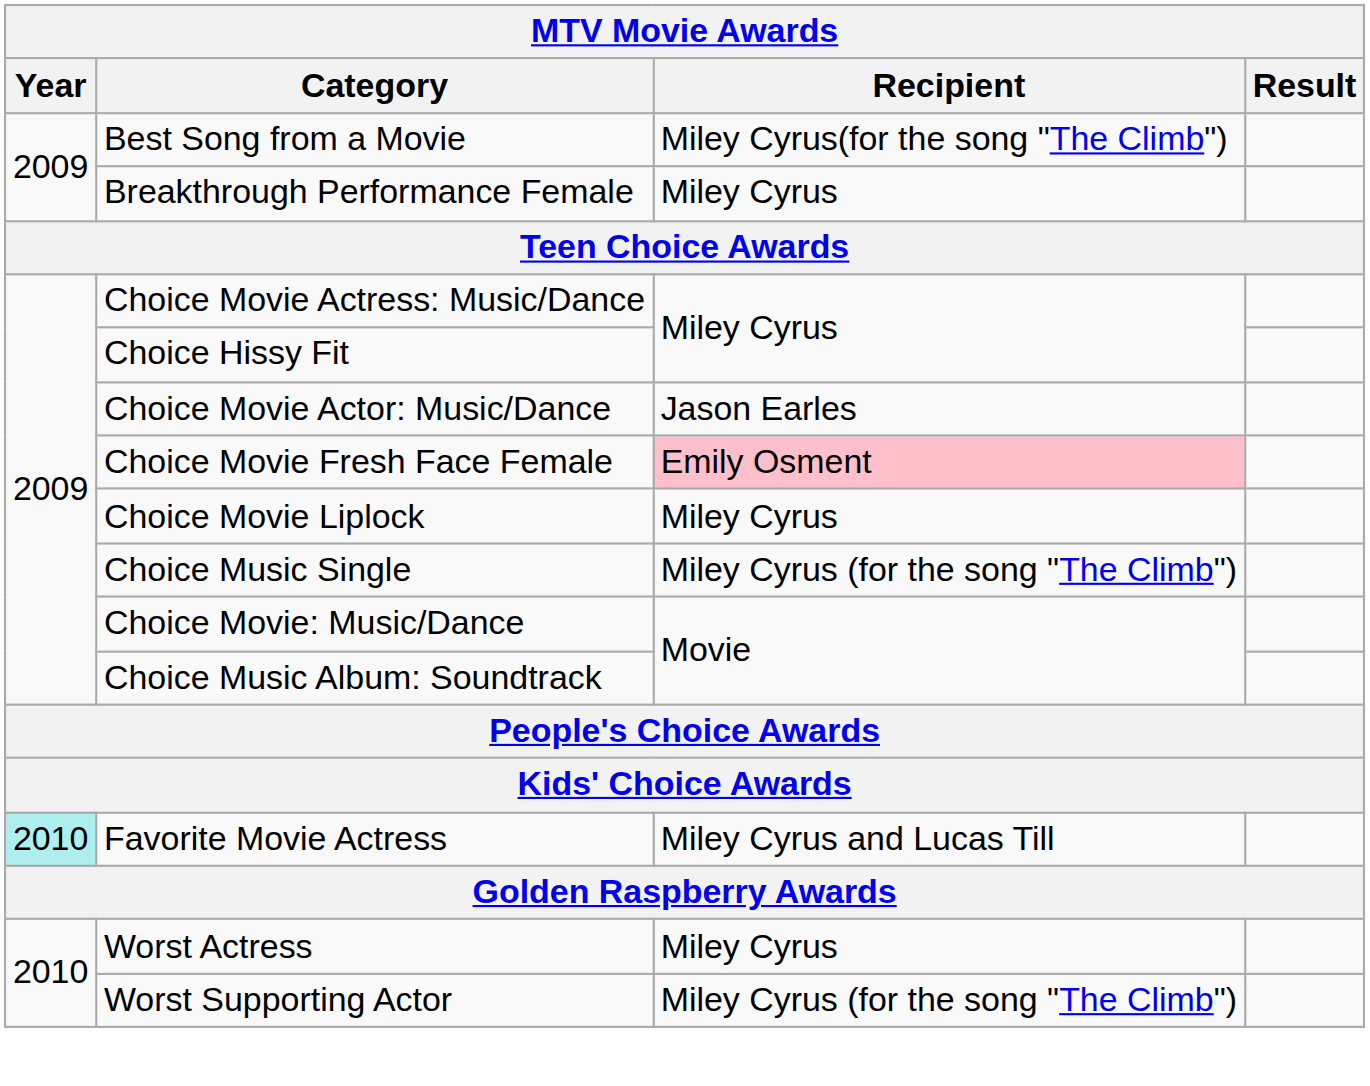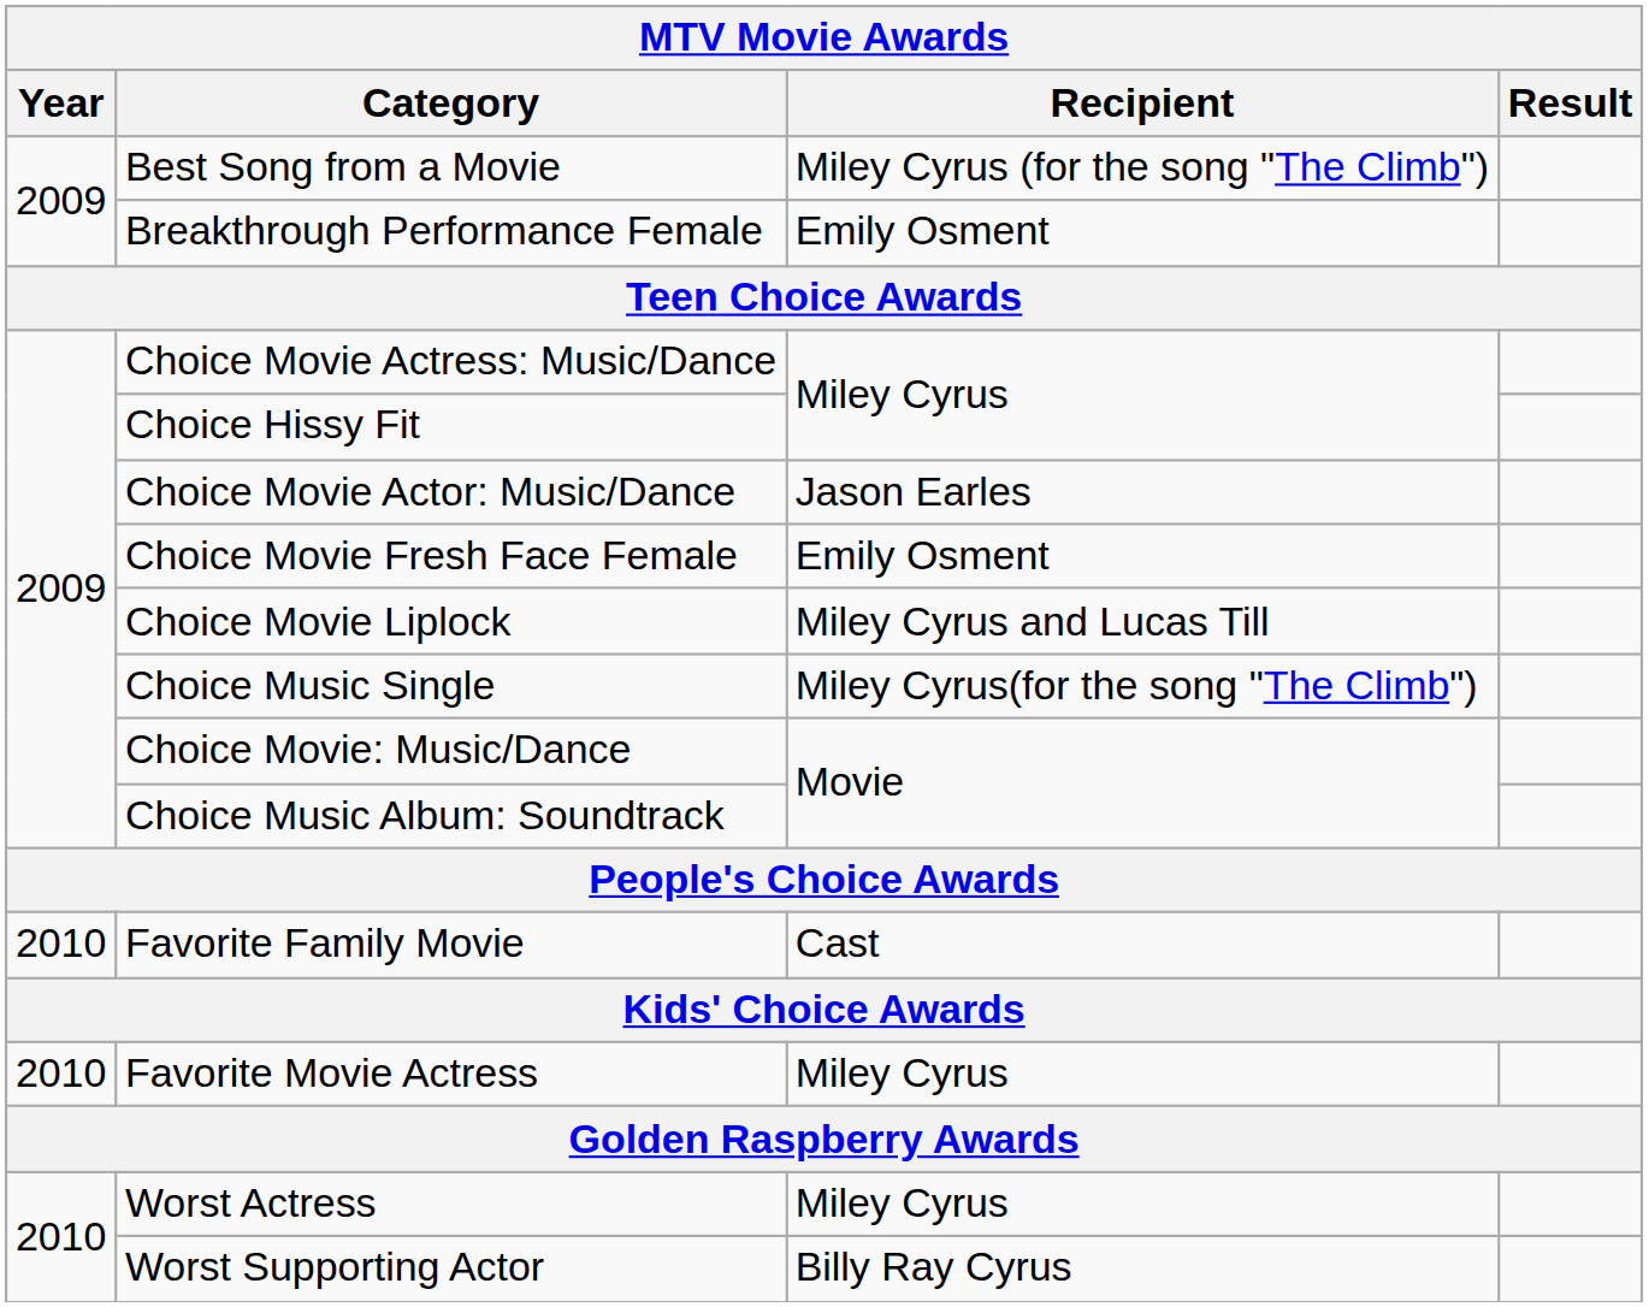Best Song from a Movie | Recipient: Miley Cyrus(for the song "The Climb") -> Miley Cyrus (for the song "The Climb")
Breakthrough Performance Female | Recipient: Miley Cyrus -> Emily Osment
Choice Movie Fresh Face Female | Recipient: pink background -> no background
Choice Movie Liplock | Recipient: Miley Cyrus -> Miley Cyrus and Lucas Till
Choice Music Single | Recipient: Miley Cyrus (for the song "The Climb") -> Miley Cyrus(for the song "The Climb")
+ row: 2010 | Favorite Family Movie | Cast
Favorite Movie Actress | Year: paleturquoise background -> no background
Favorite Movie Actress | Recipient: Miley Cyrus and Lucas Till -> Miley Cyrus
Worst Supporting Actor | Recipient: Miley Cyrus (for the song "The Climb") -> Billy Ray Cyrus
